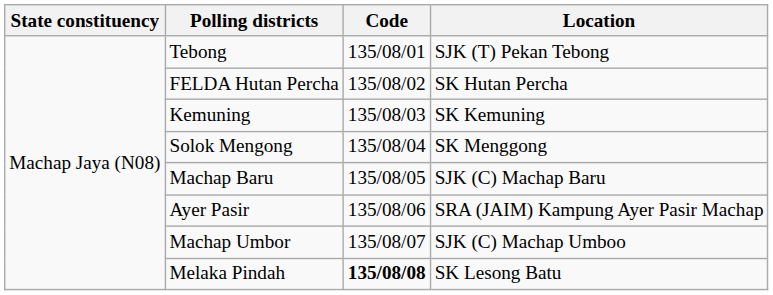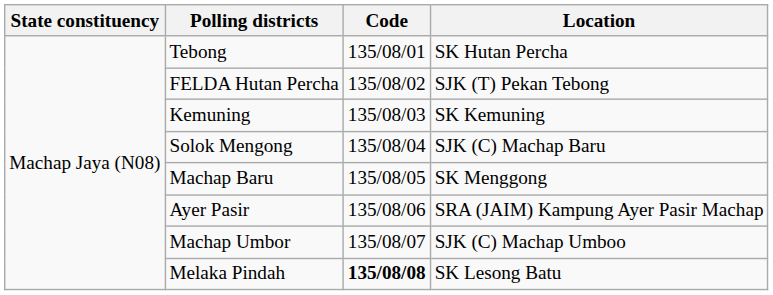Tebong | Location: SJK (T) Pekan Tebong -> SK Hutan Percha
FELDA Hutan Percha | Location: SK Hutan Percha -> SJK (T) Pekan Tebong
Solok Mengong | Location: SK Menggong -> SJK (C) Machap Baru
Machap Baru | Location: SJK (C) Machap Baru -> SK Menggong
